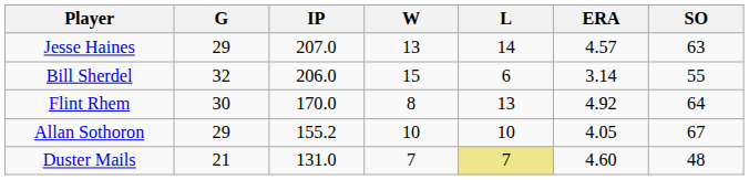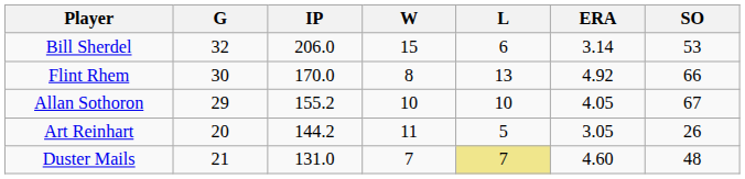- row: Jesse Haines | 29 | 207.0 | 13 | 14 | 4.57 | 63
Bill Sherdel | SO: 55 -> 53
Flint Rhem | SO: 64 -> 66
+ row: Art Reinhart | 20 | 144.2 | 11 | 5 | 3.05 | 26
